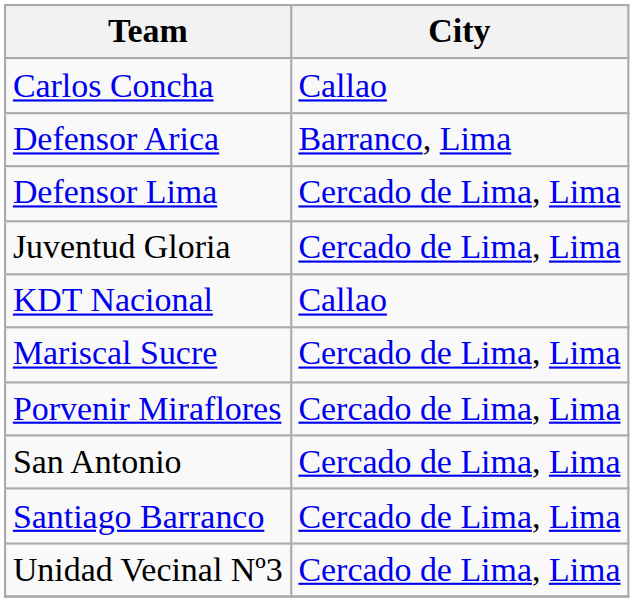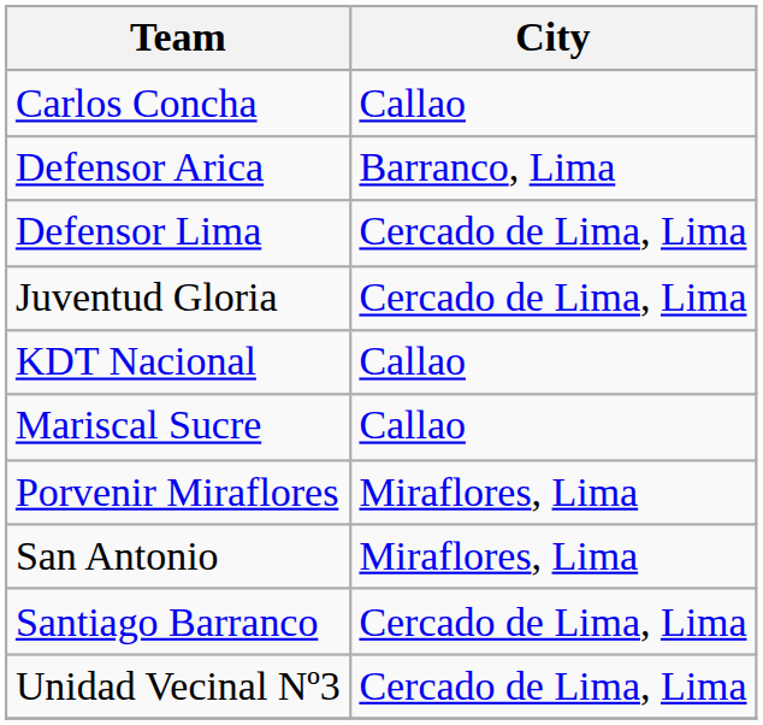Mariscal Sucre | City: Cercado de Lima, Lima -> Callao
Porvenir Miraflores | City: Cercado de Lima, Lima -> Miraflores, Lima
San Antonio | City: Cercado de Lima, Lima -> Miraflores, Lima
